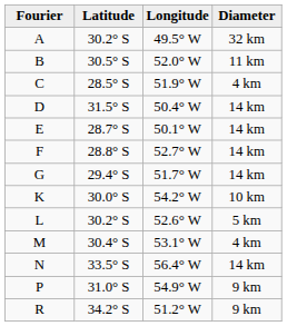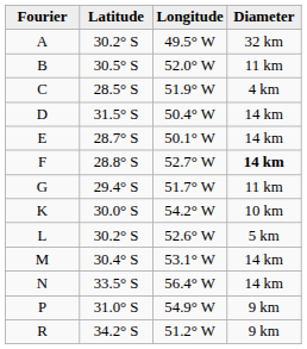F | Diameter: normal -> bold
G | Diameter: 14 km -> 11 km
M | Diameter: 4 km -> 14 km
